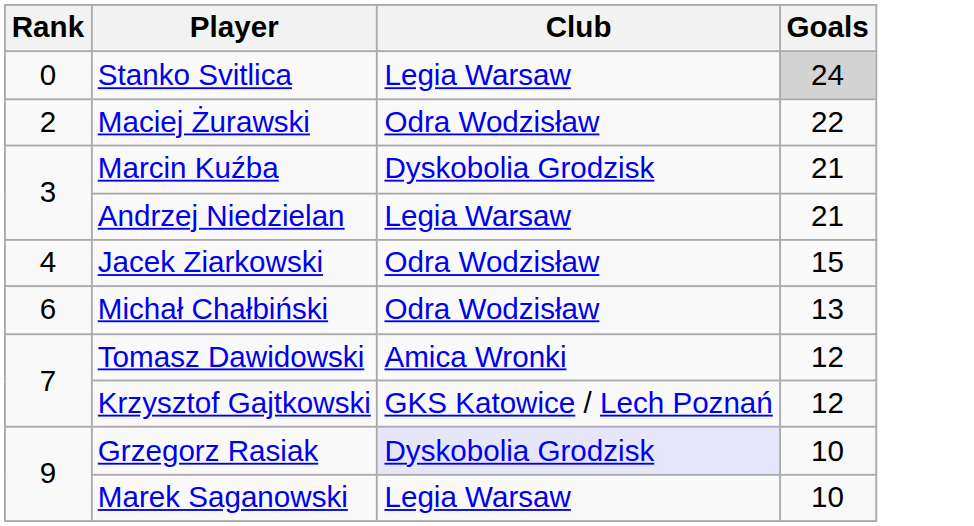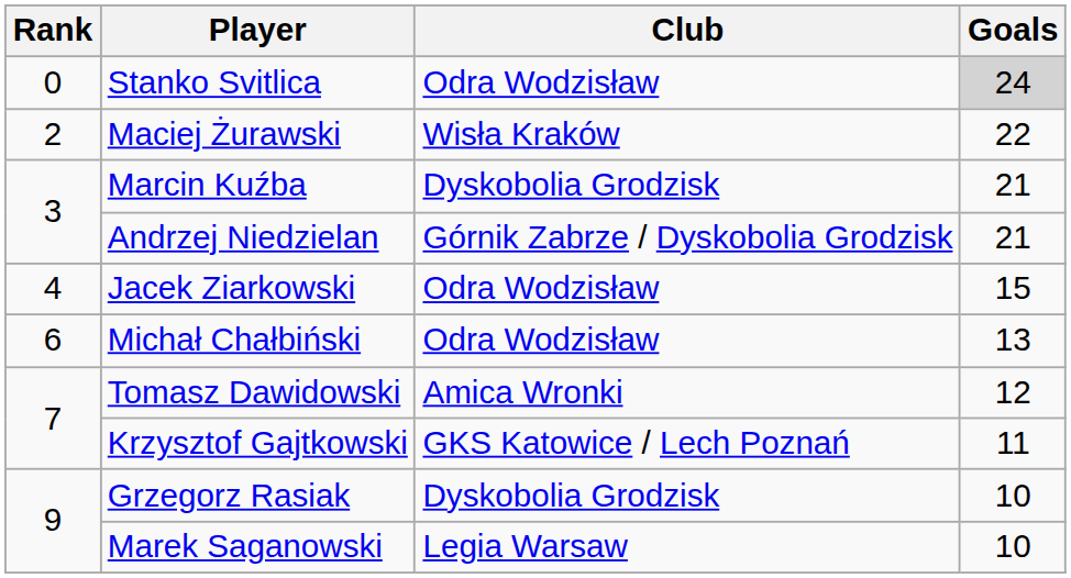Stanko Svitlica | Club: Legia Warsaw -> Odra Wodzisław
Maciej Żurawski | Club: Odra Wodzisław -> Wisła Kraków
Andrzej Niedzielan | Club: Legia Warsaw -> Górnik Zabrze / Dyskobolia Grodzisk
Krzysztof Gajtkowski | Goals: 12 -> 11
Grzegorz Rasiak | Club: lavender background -> no background
